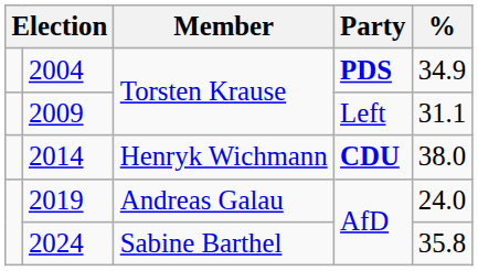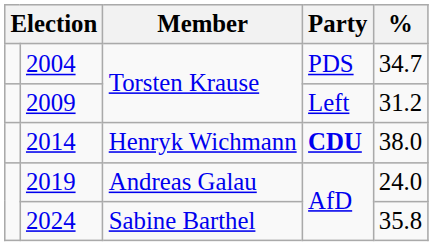2004 | Party: bold -> normal
2004 | %: 34.9 -> 34.7
2009 | %: 31.1 -> 31.2
